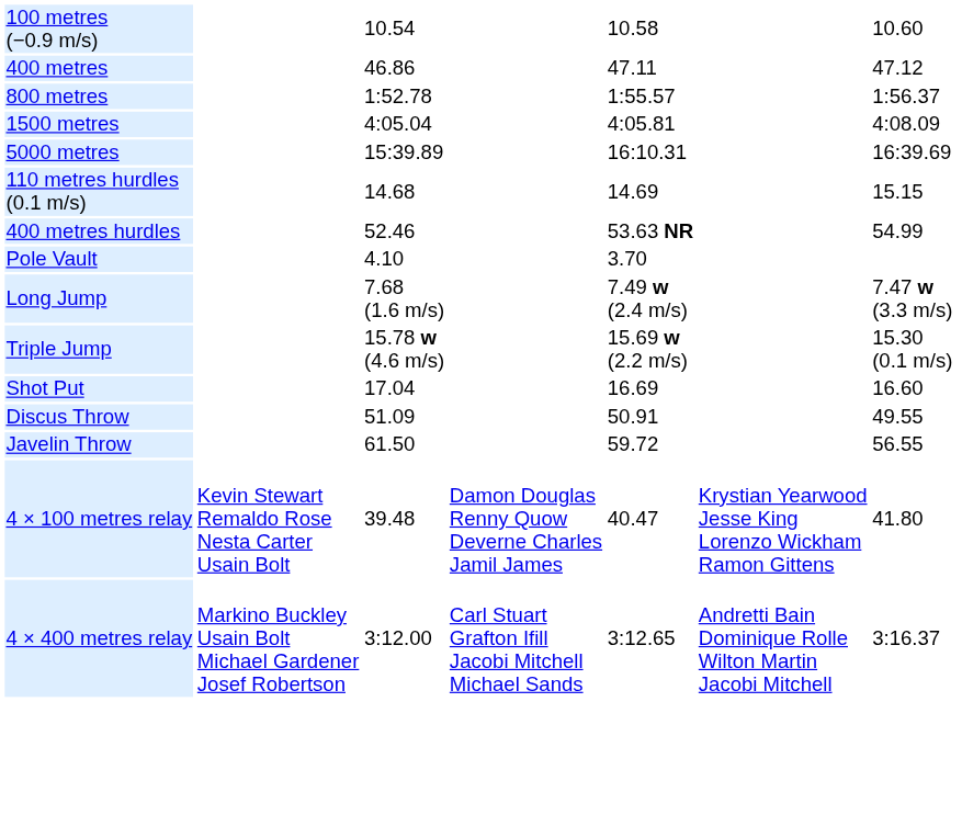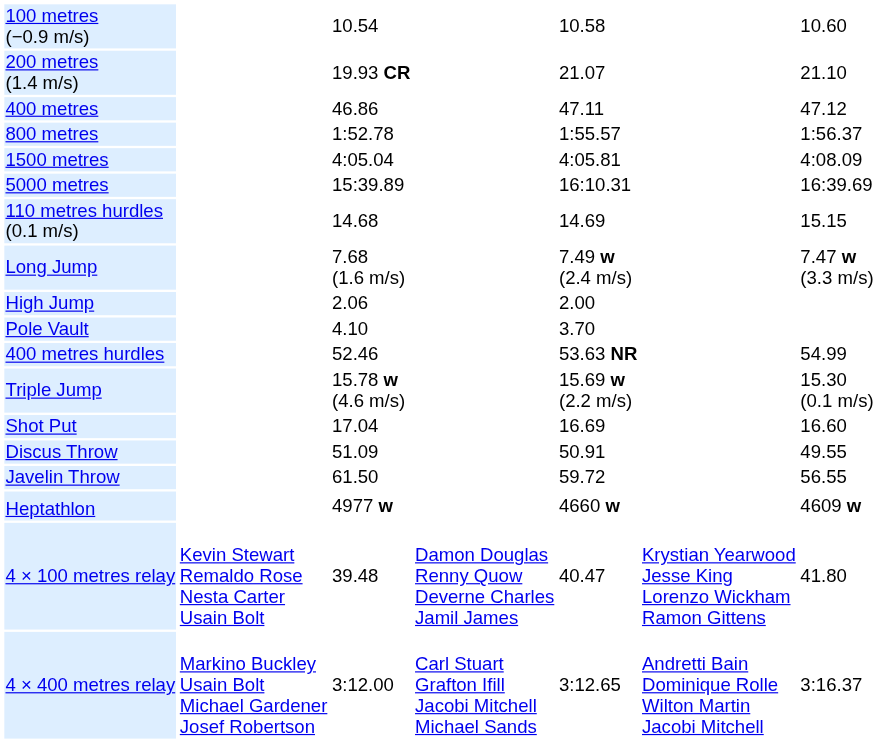+ row: 200 metres (1.4 m/s) | 19.93 CR | 21.07 | 21.10
rows swapped: 400 metres hurdles <-> Long Jump
+ row: High Jump | 2.06 | 2.00
+ row: Heptathlon | 4977 w | 4660 w | 4609 w
